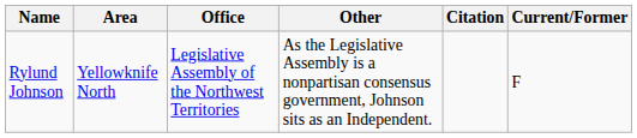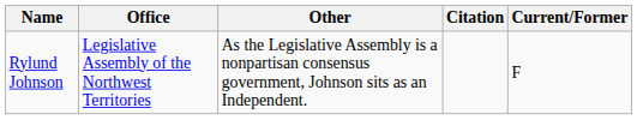- column: Area | Yellowknife North
